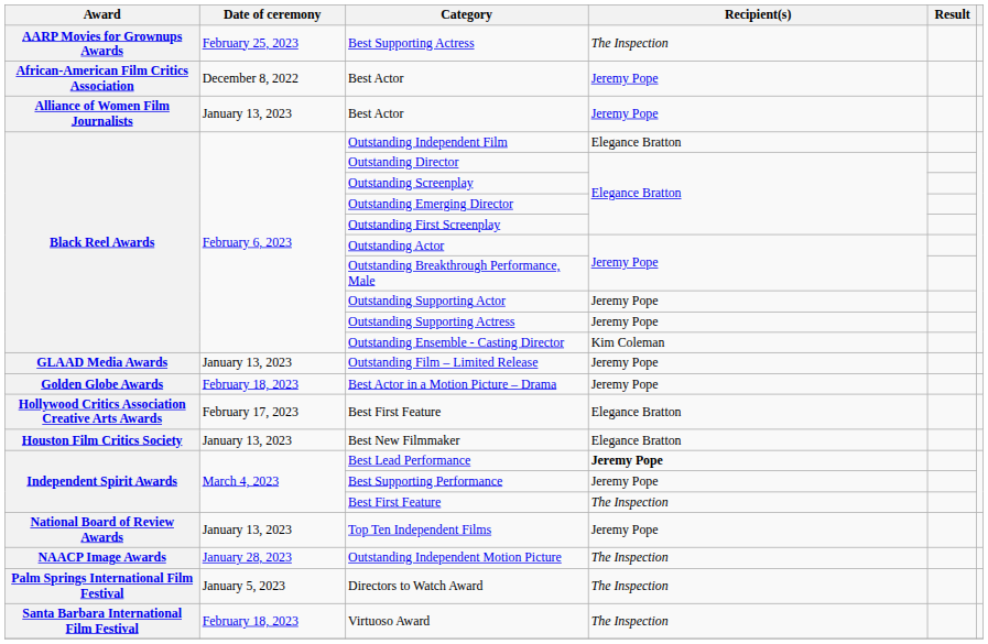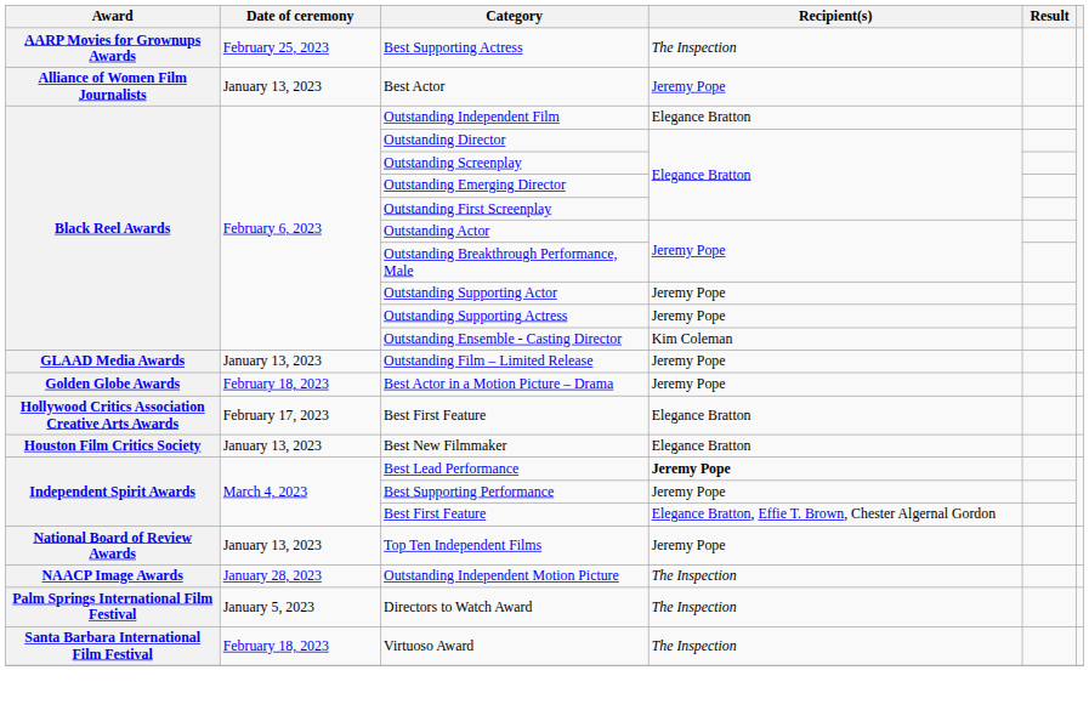- row: African-American Film Critics Association | December 8, 2022 | Best Actor | Jeremy Pope
Independent Spirit Awards / Best First Feature | Recipient(s): The Inspection -> Elegance Bratton, Effie T. Brown, Chester Algernal Gordon
